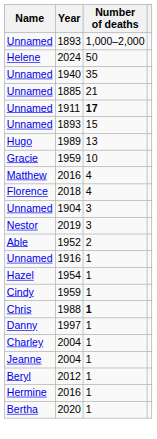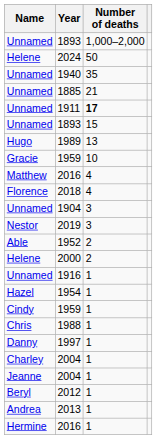+ row: Helene | 2000 | 2
1988 | Number of deaths: bold -> normal
+ row: Andrea | 2013 | 1
- row: Bertha | 2020 | 1
